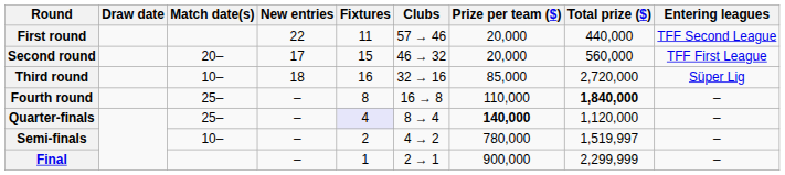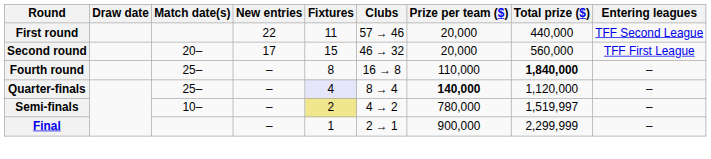- row: Third round | 10– | 18 | 16 | 32 → 16 | 85,000 | 2,720,000 | Süper Lig
Semi-finals | Fixtures: no background -> khaki background
